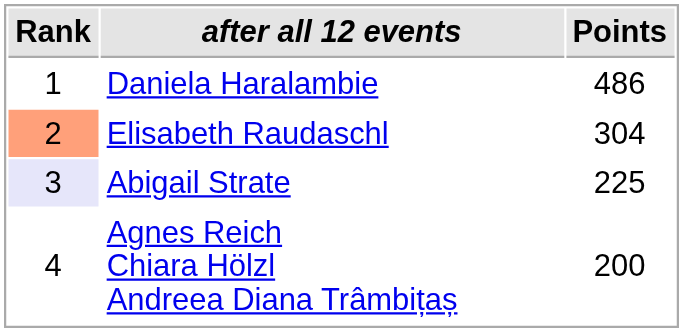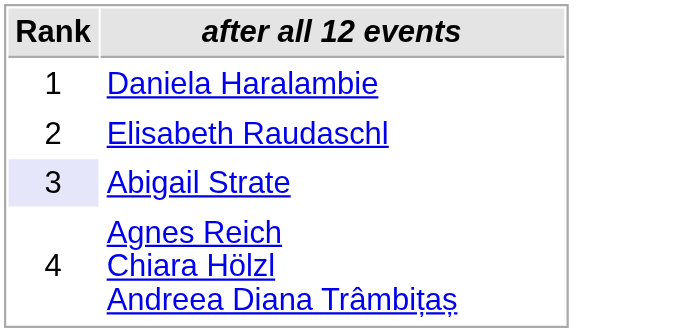- column: Points | 486 | 304 | 225 | 200
Elisabeth Raudaschl | Rank: lightsalmon background -> no background
